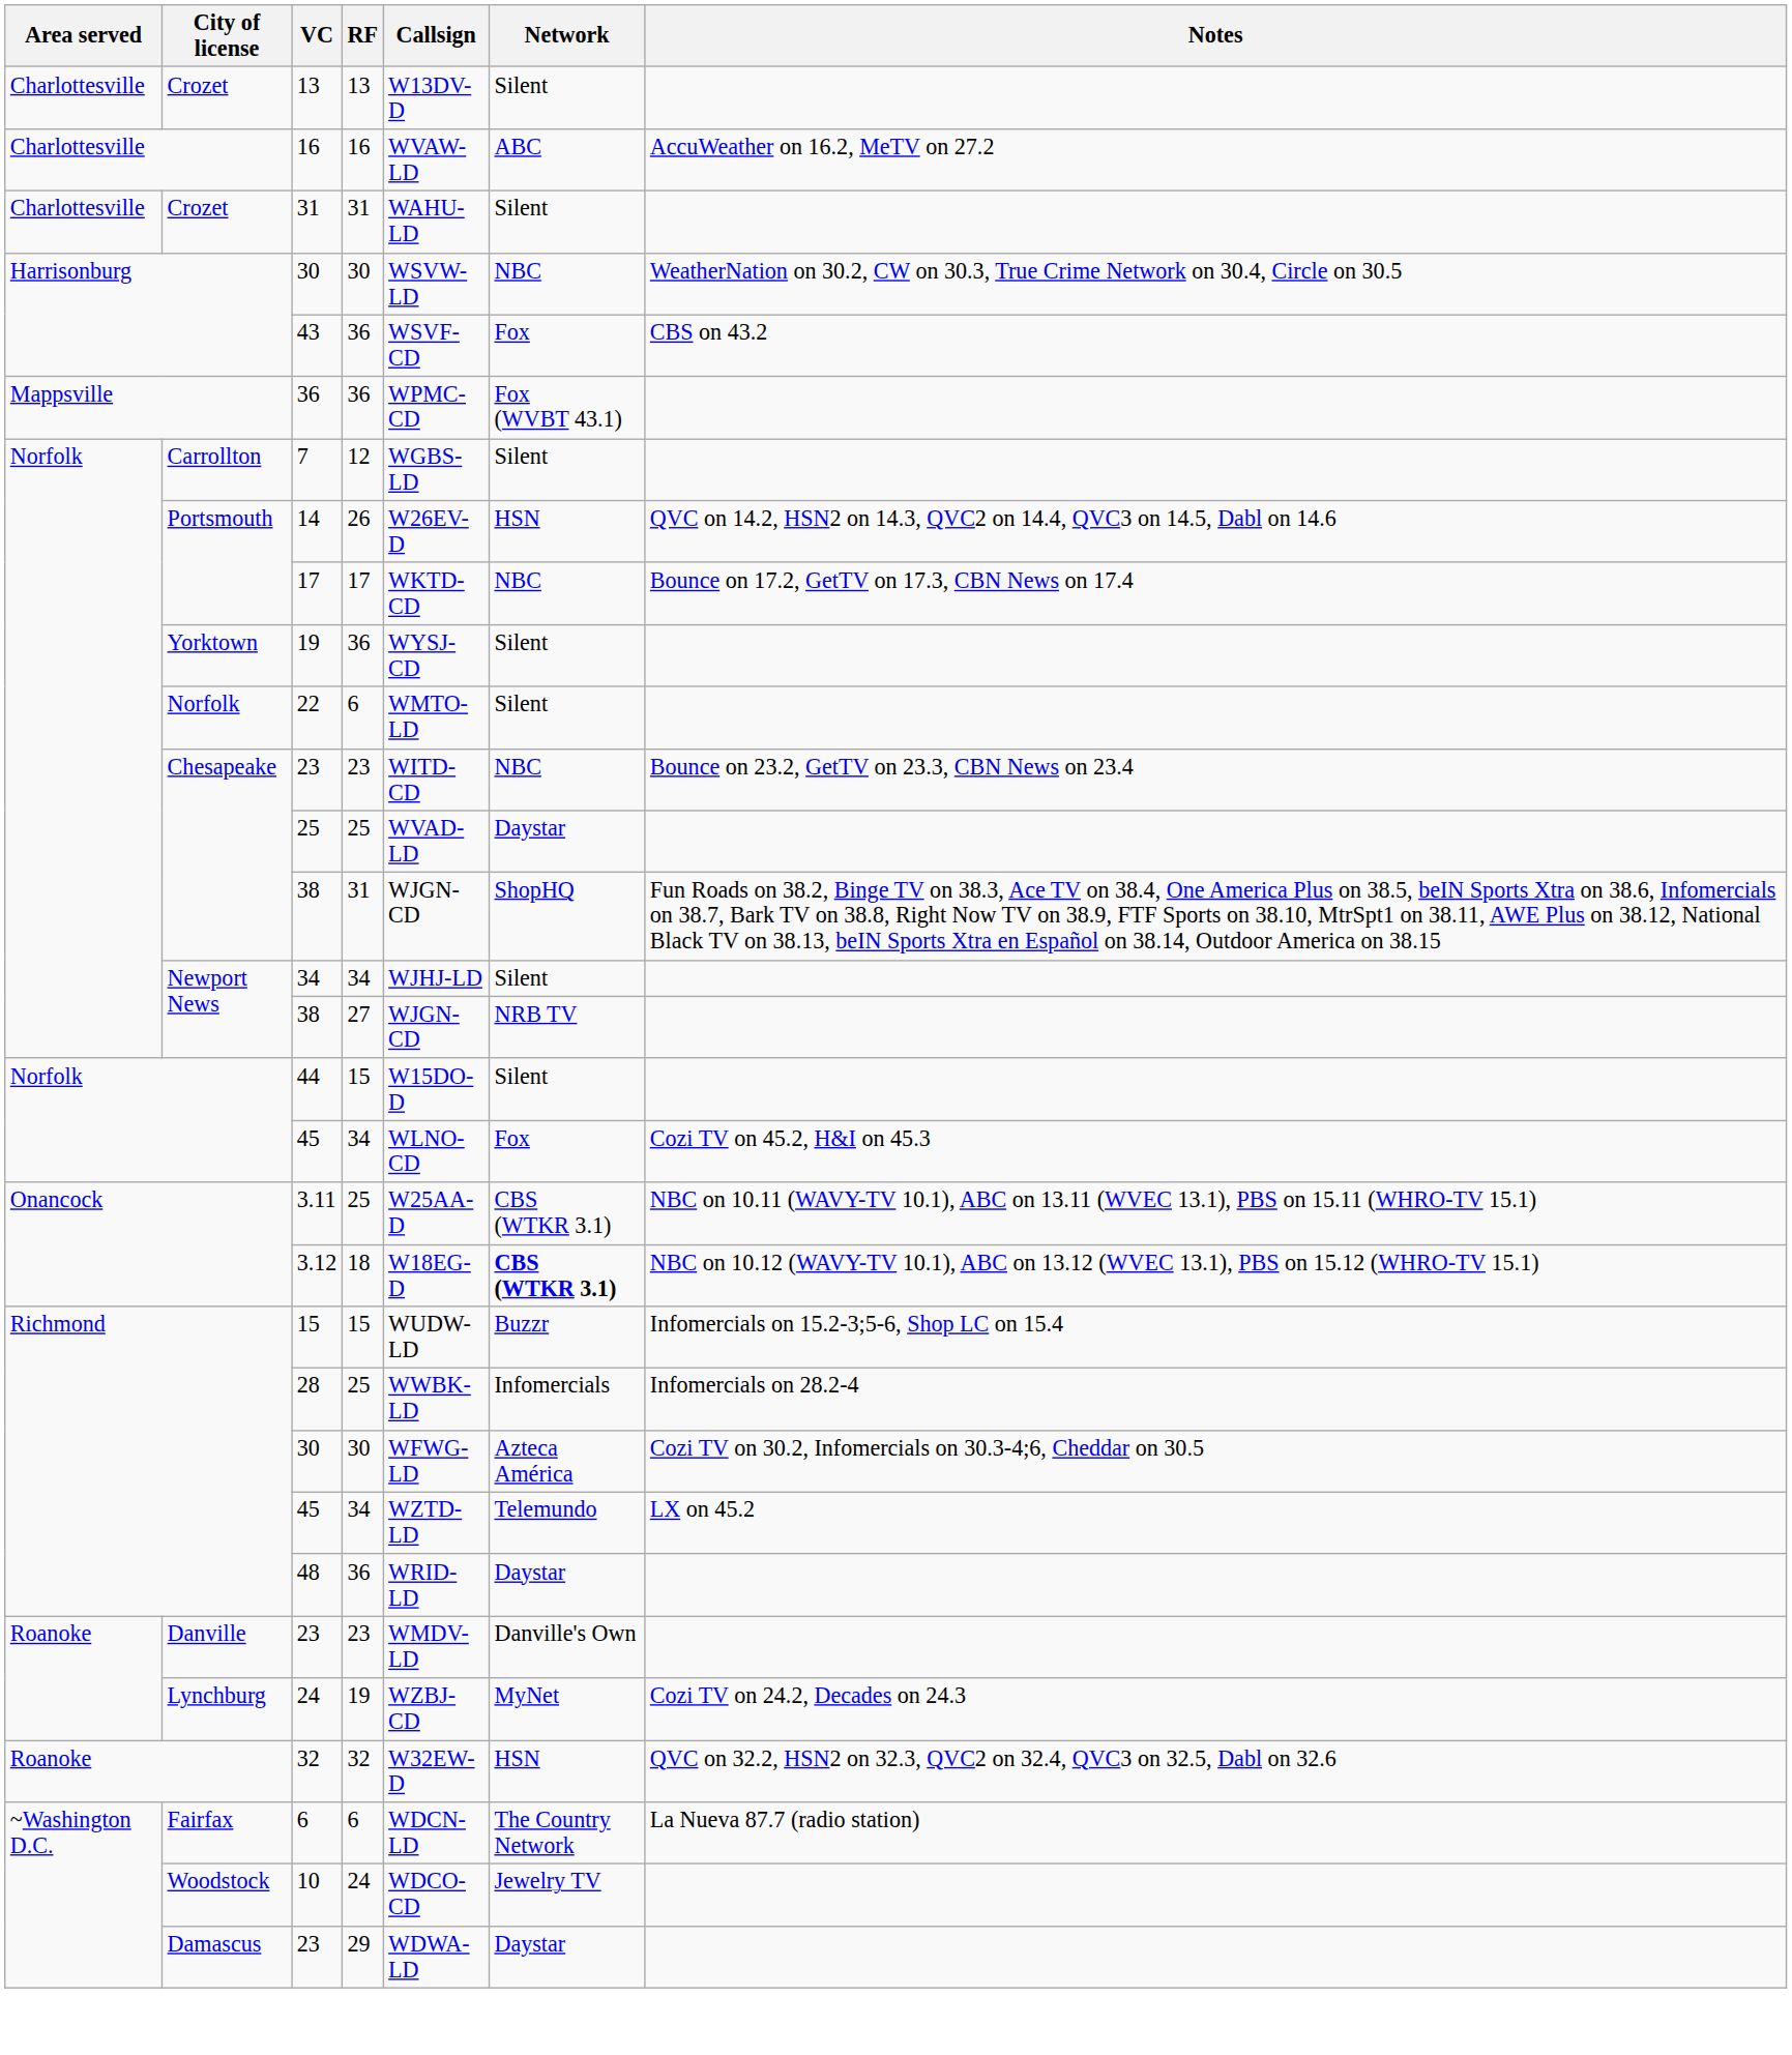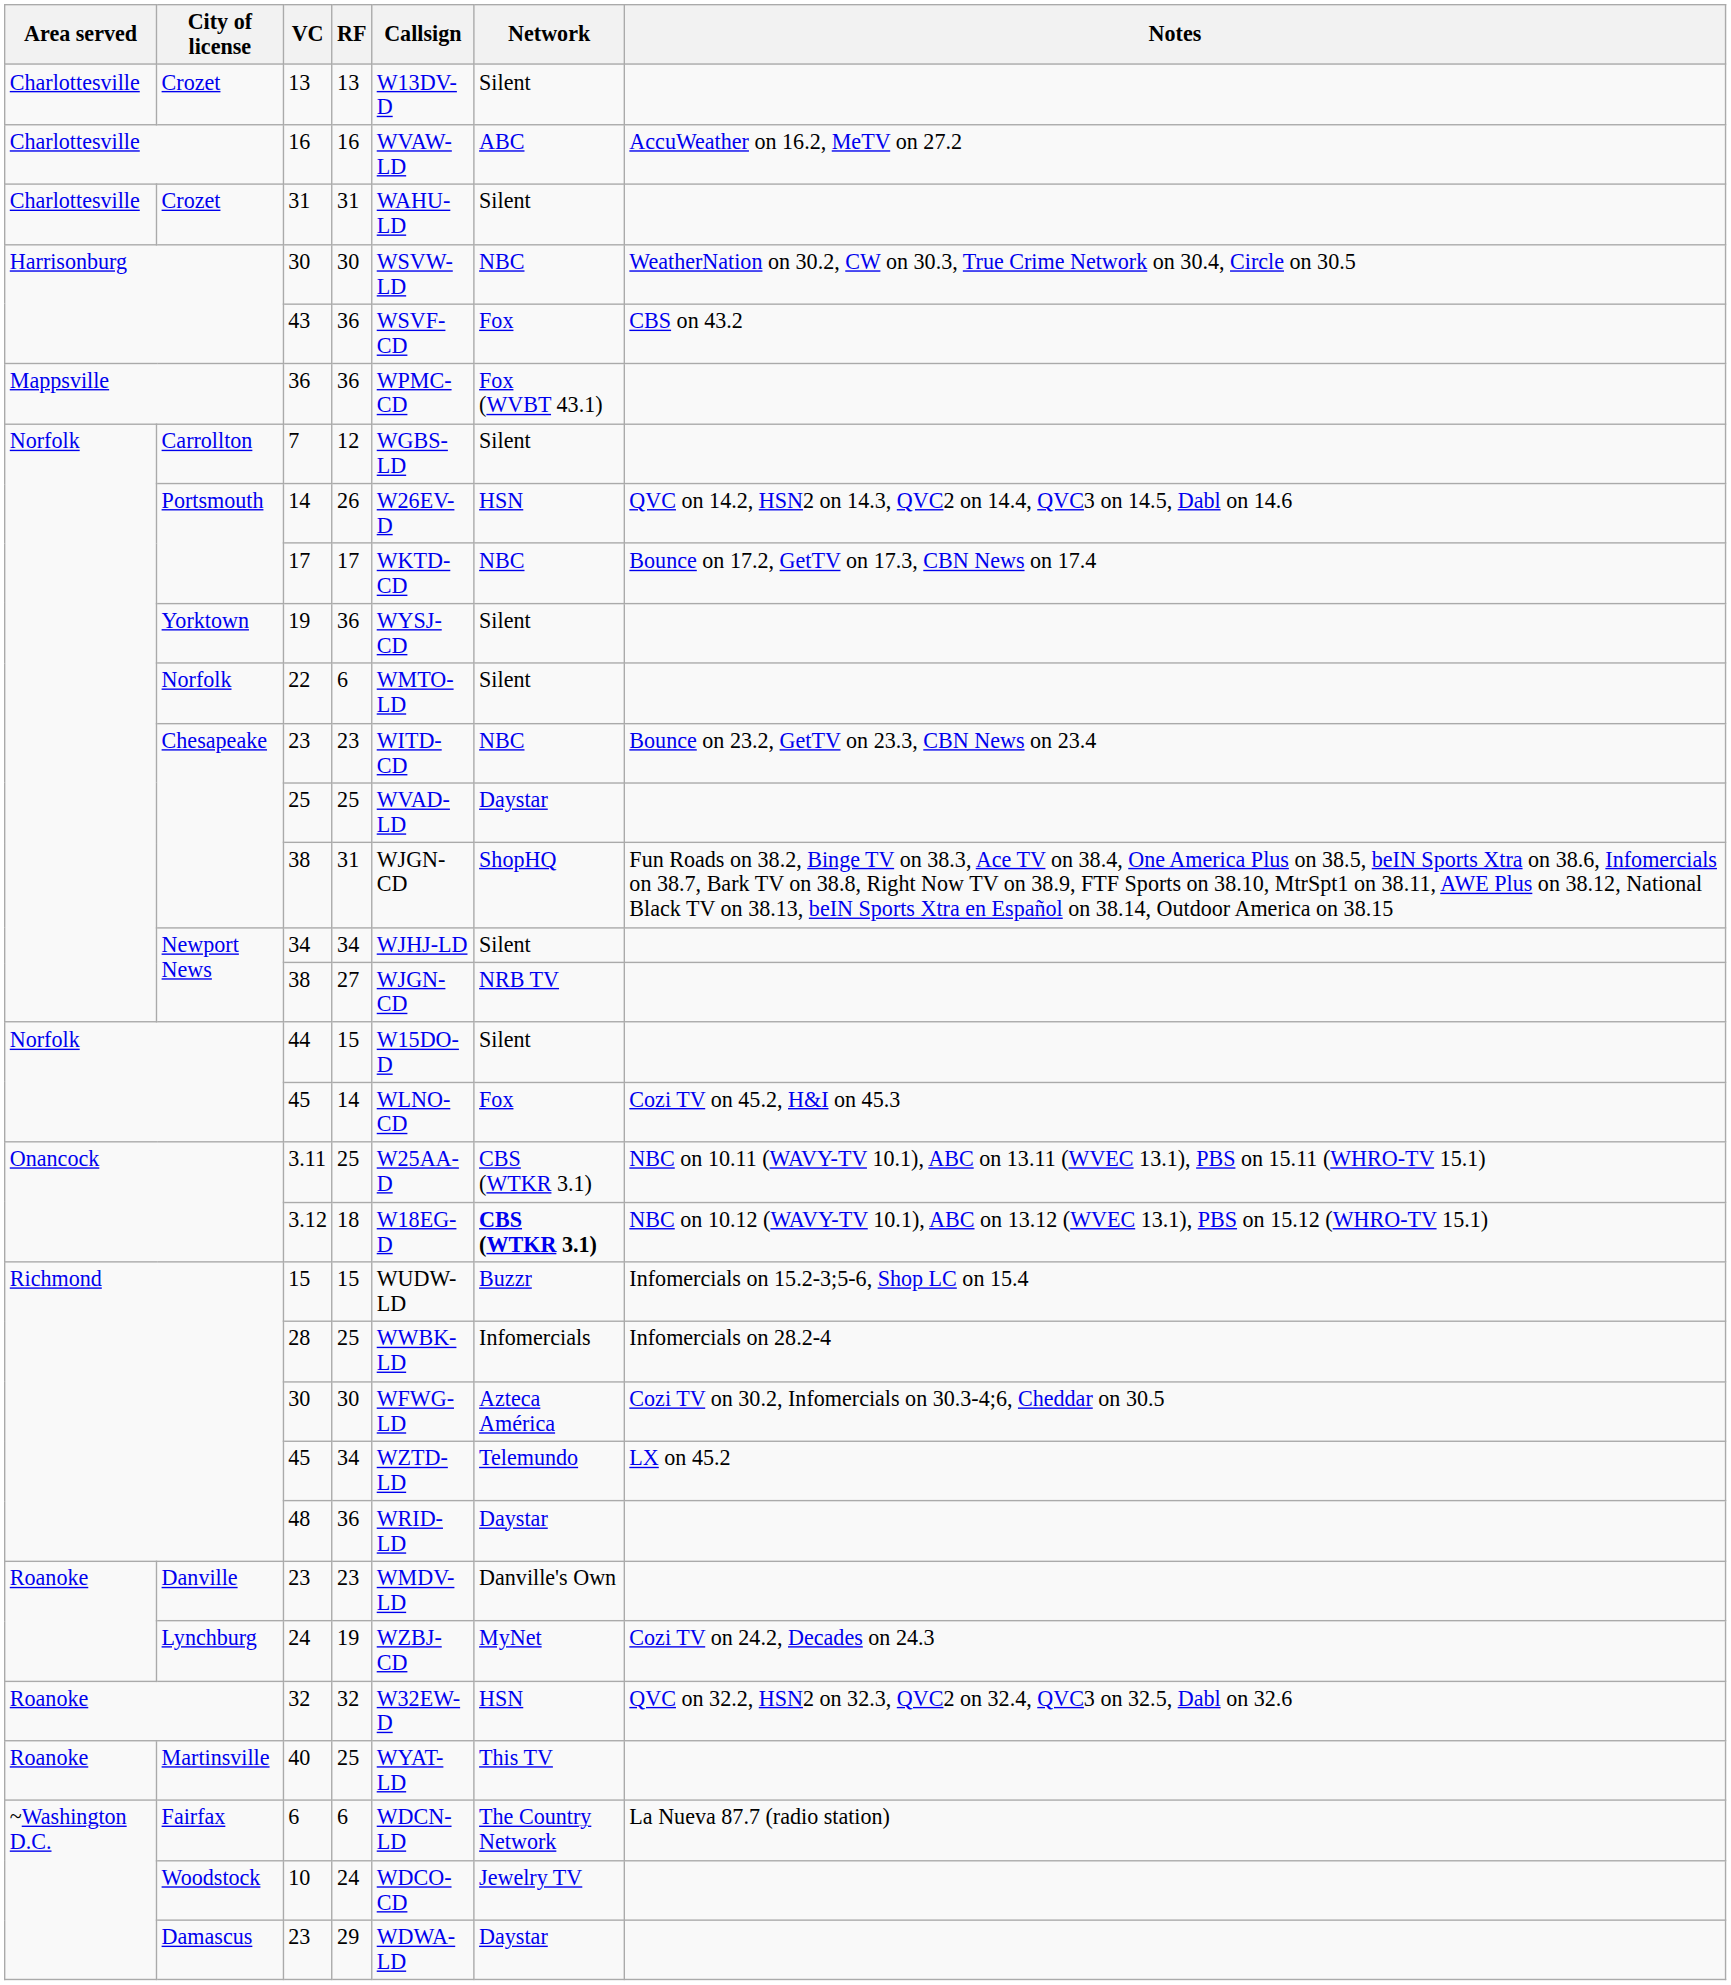Norfolk / 45 | RF: 34 -> 14
+ row: Roanoke | Martinsville | 40 | 25 | WYAT-LD | This TV
